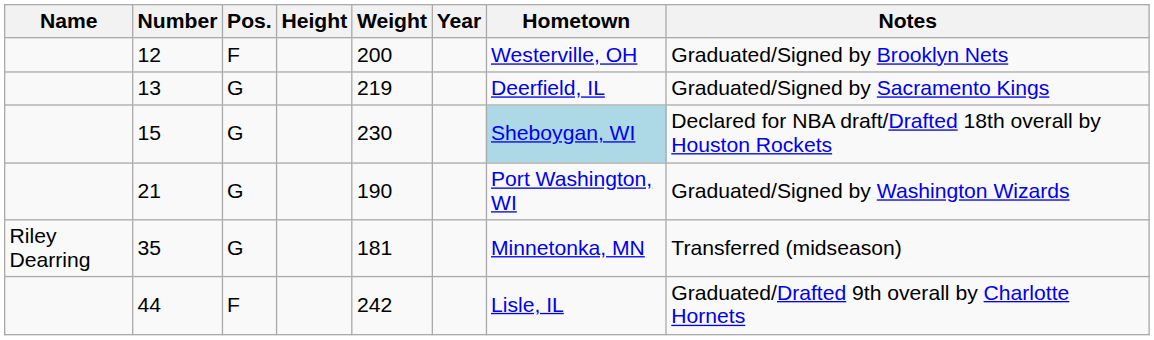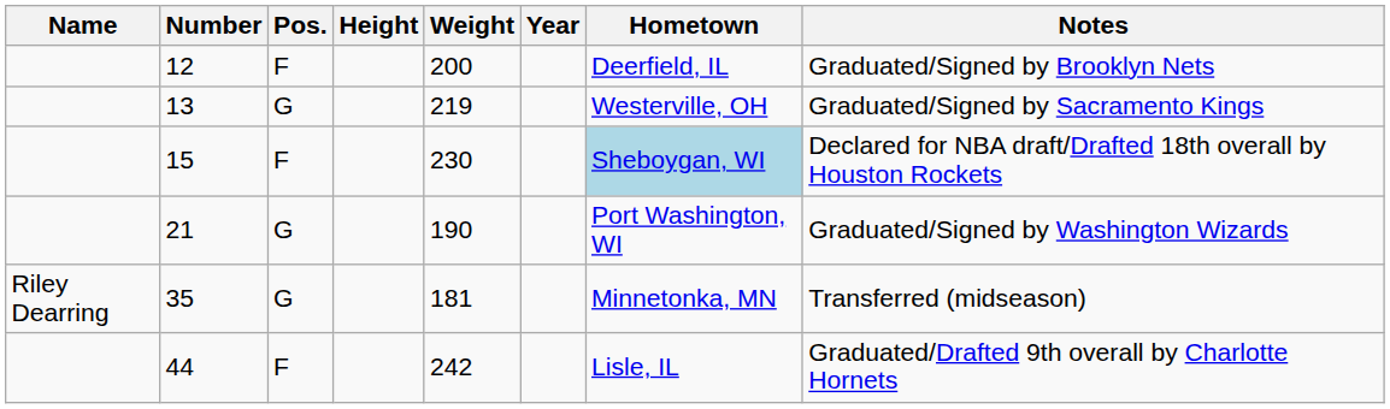12 | Hometown: Westerville, OH -> Deerfield, IL
13 | Hometown: Deerfield, IL -> Westerville, OH
15 | Pos.: G -> F
